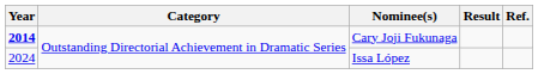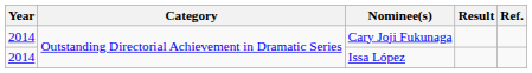Cary Joji Fukunaga | Year: bold -> normal
Issa López | Year: 2024 -> 2014
